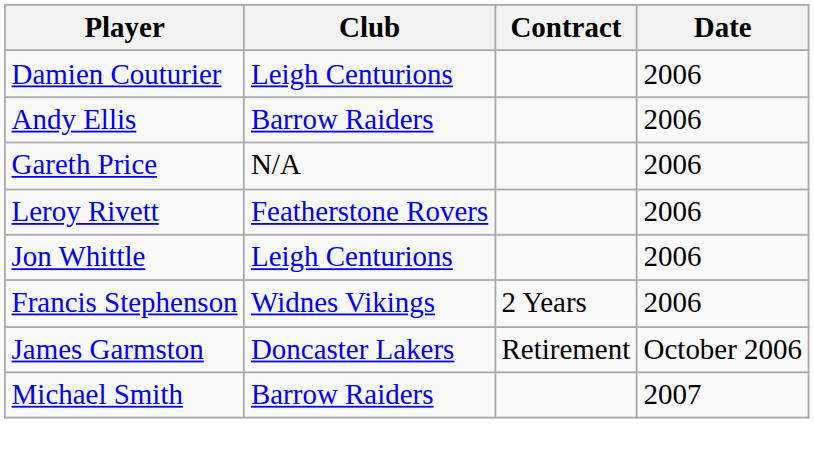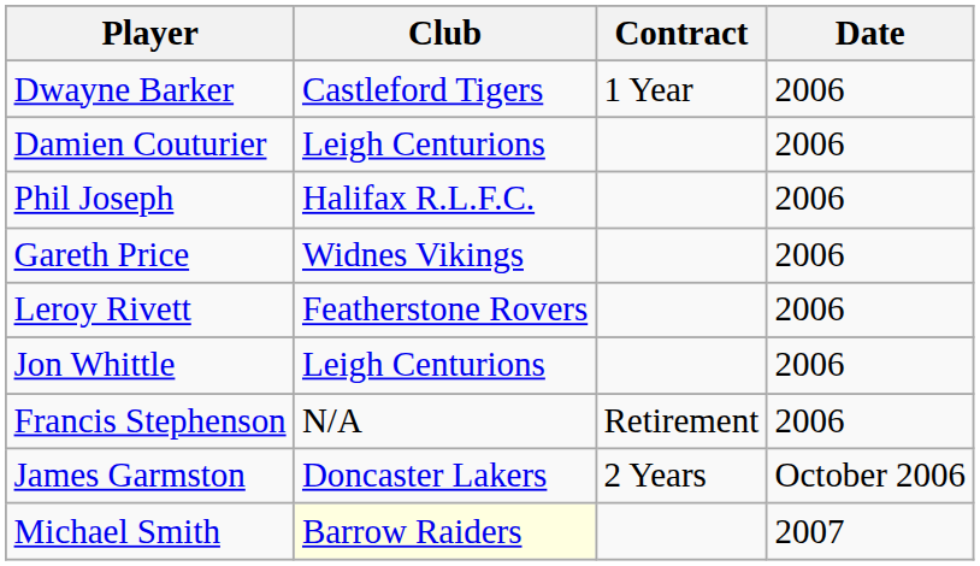+ row: Dwayne Barker | Castleford Tigers | 1 Year | 2006
- row: Andy Ellis | Barrow Raiders | 2006
+ row: Phil Joseph | Halifax R.L.F.C. | 2006
Gareth Price | Club: N/A -> Widnes Vikings
Francis Stephenson | Club: Widnes Vikings -> N/A
Francis Stephenson | Contract: 2 Years -> Retirement
James Garmston | Contract: Retirement -> 2 Years
Michael Smith | Club: no background -> lightyellow background
